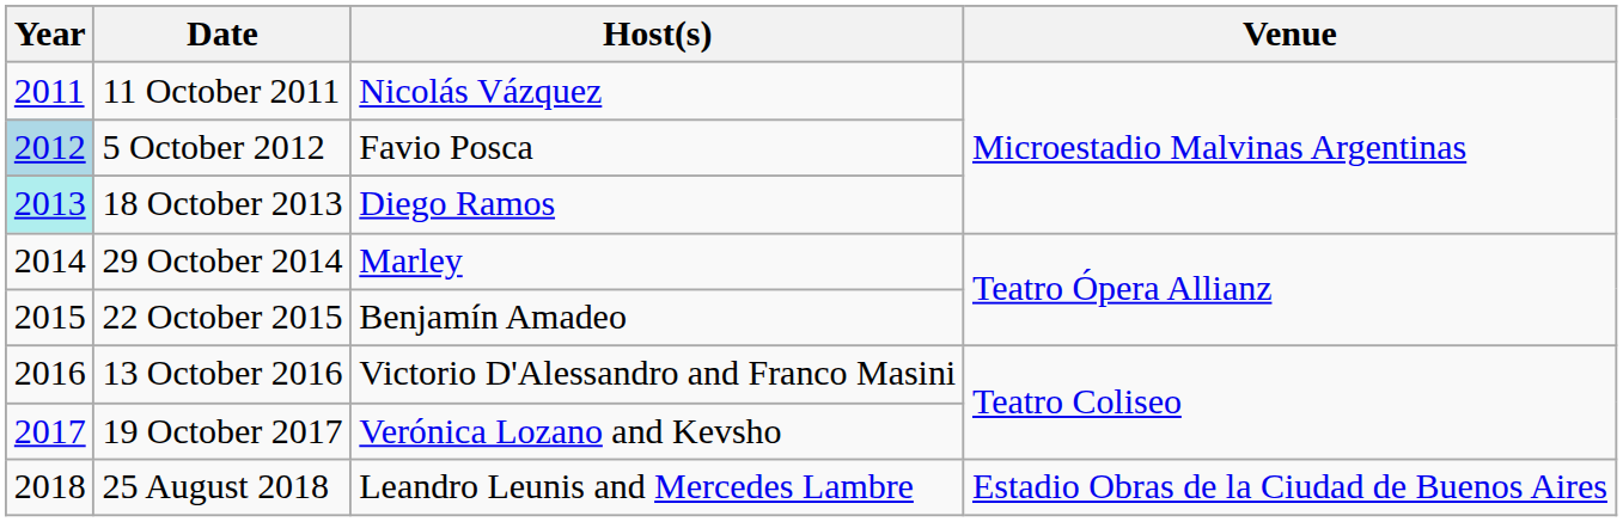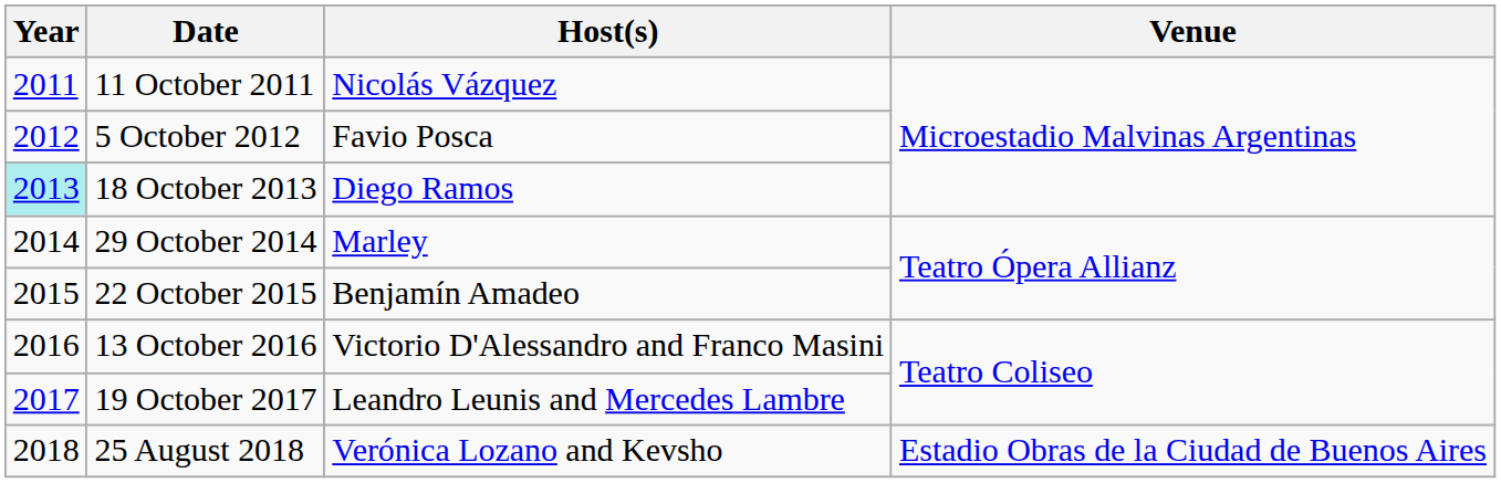5 October 2012 | Year: lightblue background -> no background
19 October 2017 | Host(s): Verónica Lozano and Kevsho -> Leandro Leunis and Mercedes Lambre
25 August 2018 | Host(s): Leandro Leunis and Mercedes Lambre -> Verónica Lozano and Kevsho
